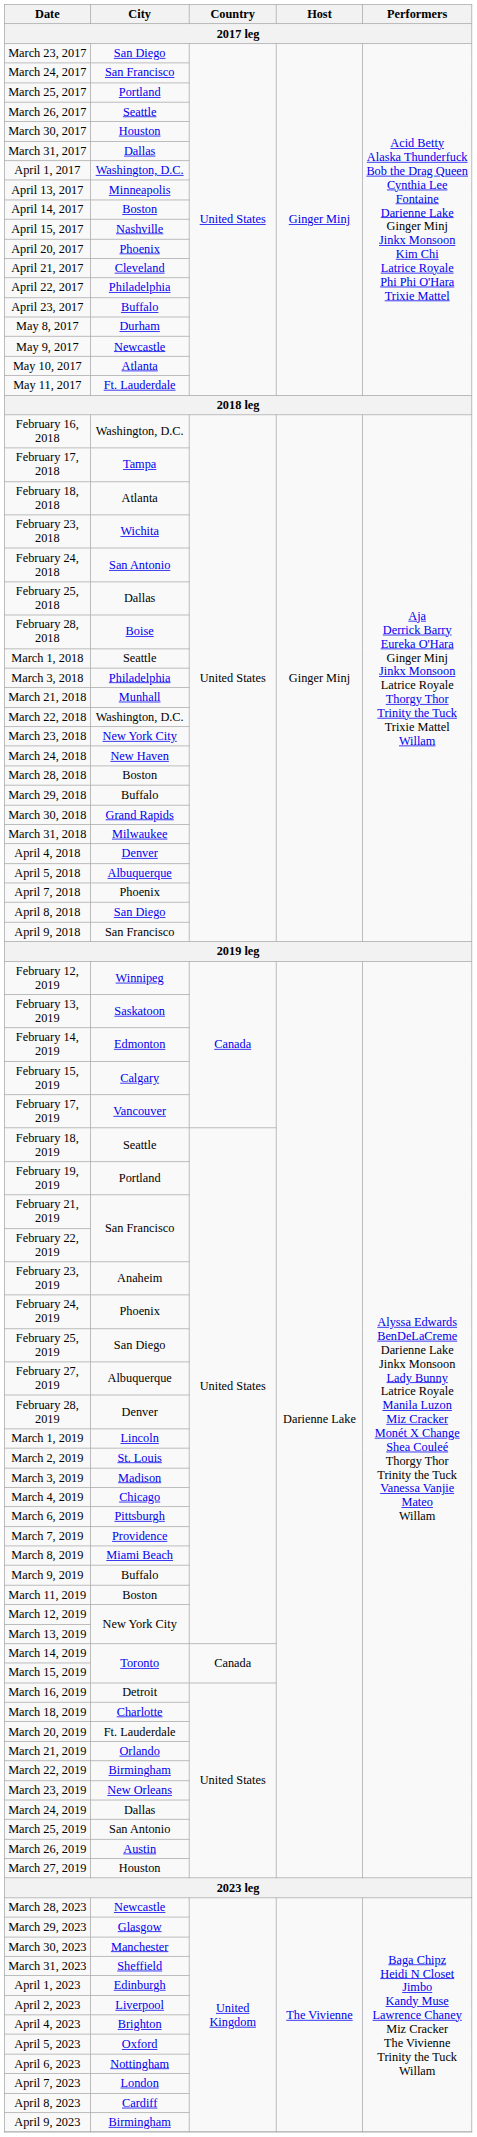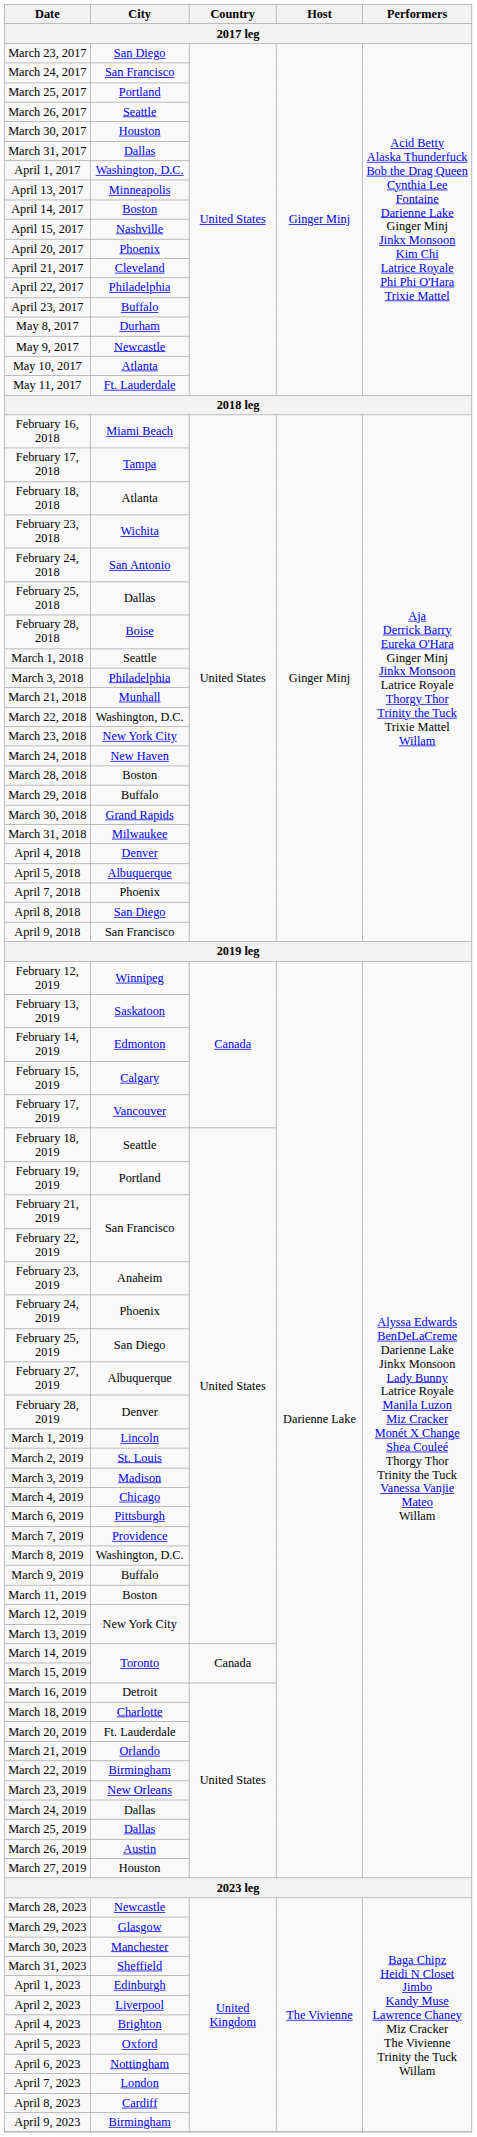February 16, 2018 | City: Washington, D.C. -> Miami Beach
March 8, 2019 | City: Miami Beach -> Washington, D.C.
March 25, 2019 | City: San Antonio -> Dallas
